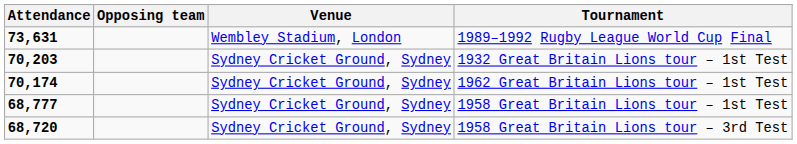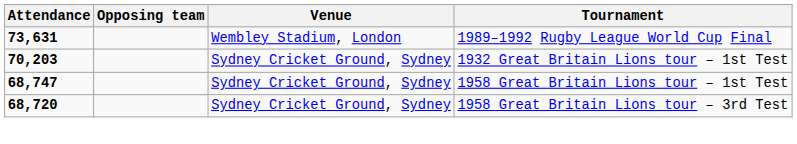- row: 70,174 | Sydney Cricket Ground, Sydney | 1962 Great Britain Lions tour – 1st Test
1958 Great Britain Lions tour – 1st Test | Attendance: 68,777 -> 68,747
